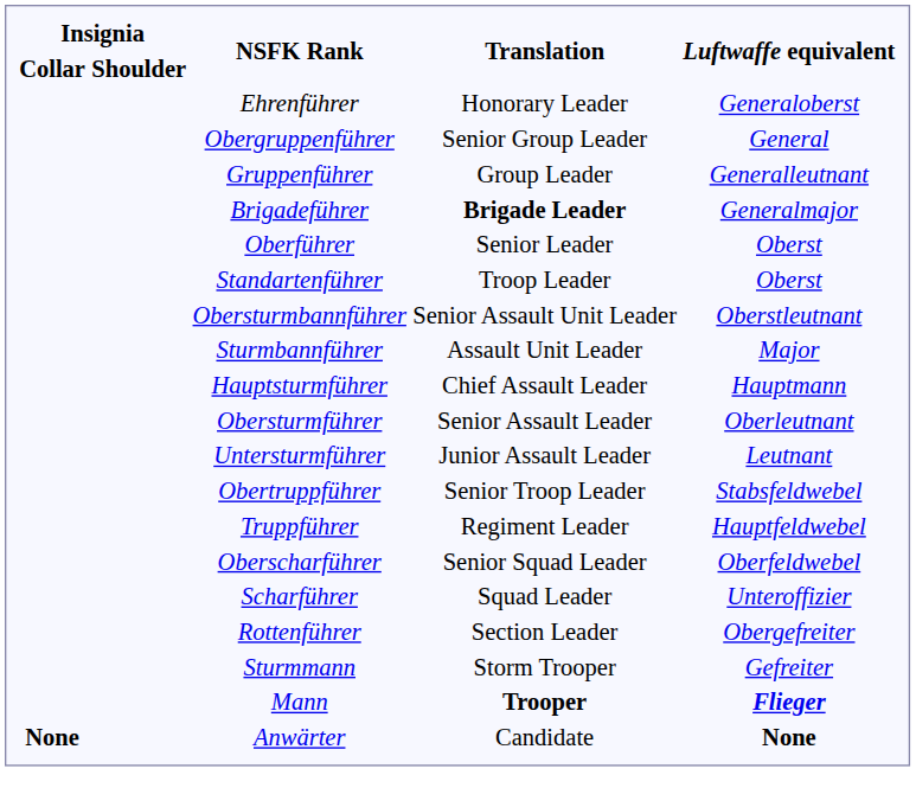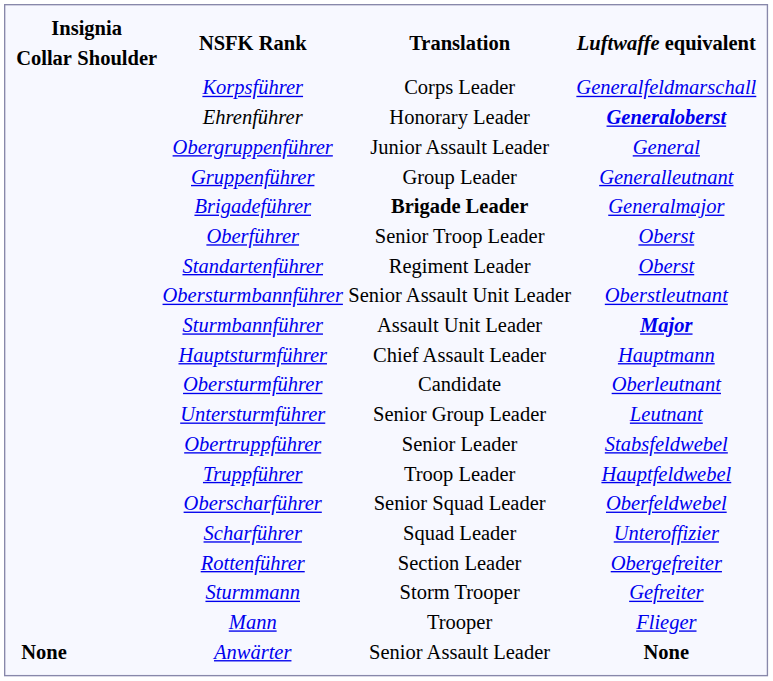+ row: Korpsführer | Corps Leader | Generalfeldmarschall
Ehrenführer | Luftwaffe equivalent: normal -> bold
Obergruppenführer | Translation: Senior Group Leader -> Junior Assault Leader
Oberführer | Translation: Senior Leader -> Senior Troop Leader
Standartenführer | Translation: Troop Leader -> Regiment Leader
Sturmbannführer | Luftwaffe equivalent: normal -> bold
Obersturmführer | Translation: Senior Assault Leader -> Candidate
Untersturmführer | Translation: Junior Assault Leader -> Senior Group Leader
Obertruppführer | Translation: Senior Troop Leader -> Senior Leader
Truppführer | Translation: Regiment Leader -> Troop Leader
Mann | Translation: bold -> normal
Mann | Luftwaffe equivalent: bold -> normal
Anwärter | Translation: Candidate -> Senior Assault Leader
